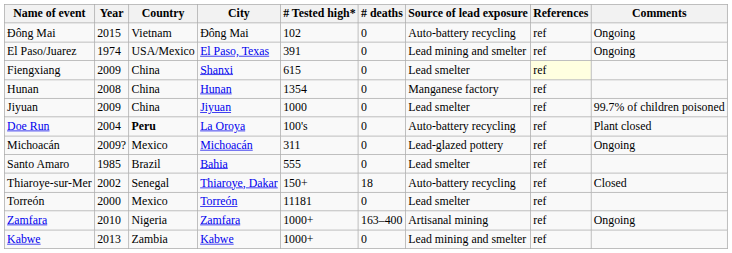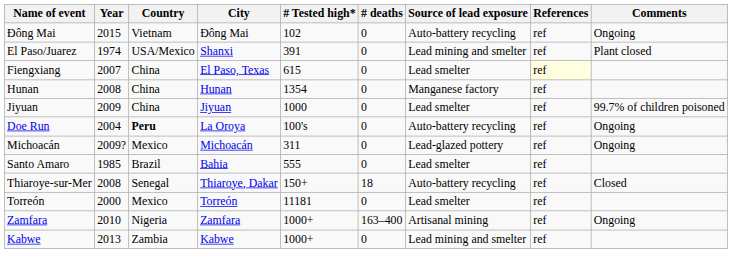El Paso/Juarez | City: El Paso, Texas -> Shanxi
El Paso/Juarez | Comments: Ongoing -> Plant closed
Fiengxiang | Year: 2009 -> 2007
Fiengxiang | City: Shanxi -> El Paso, Texas
Doe Run | Comments: Plant closed -> Ongoing
Thiaroye-sur-Mer | Year: 2002 -> 2008
